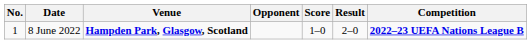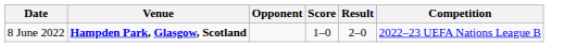- column: No. | 1
8 June 2022 | Competition: bold -> normal
